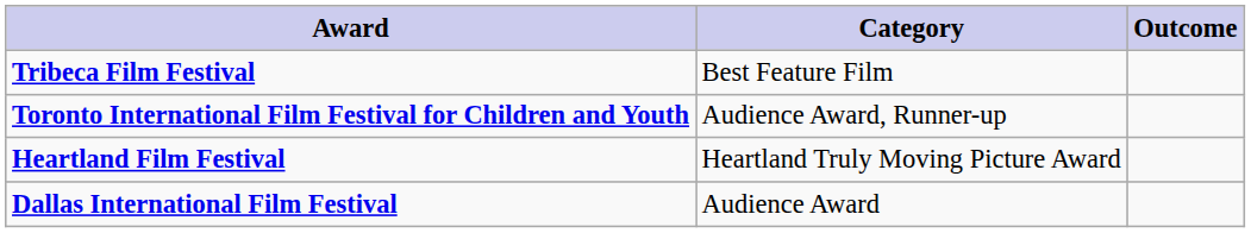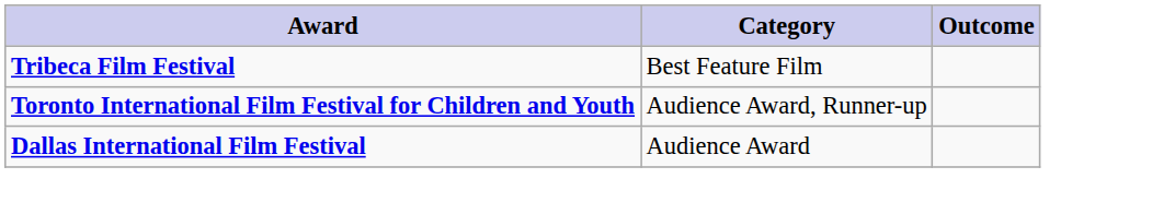- row: Heartland Film Festival | Heartland Truly Moving Picture Award
